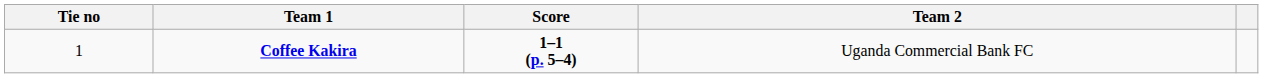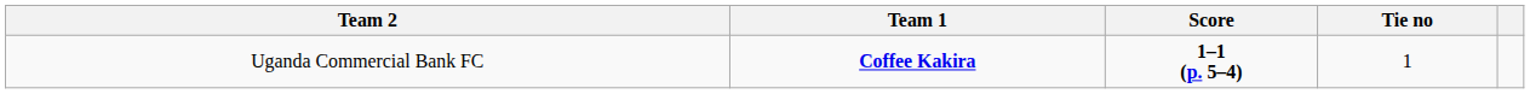columns swapped: Tie no <-> Team 2
